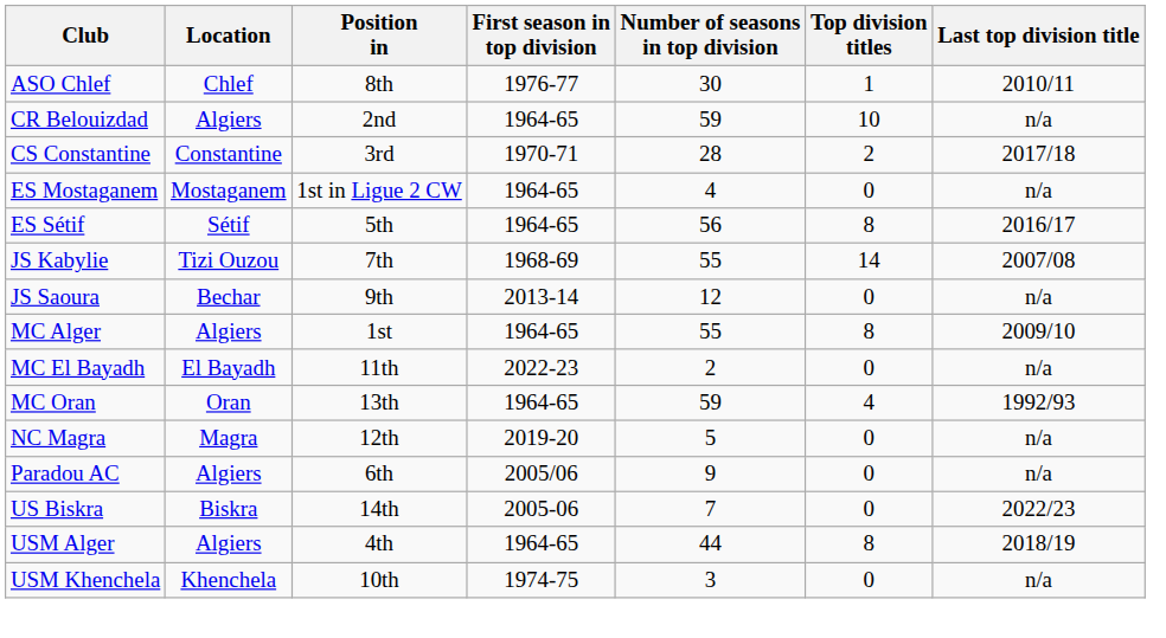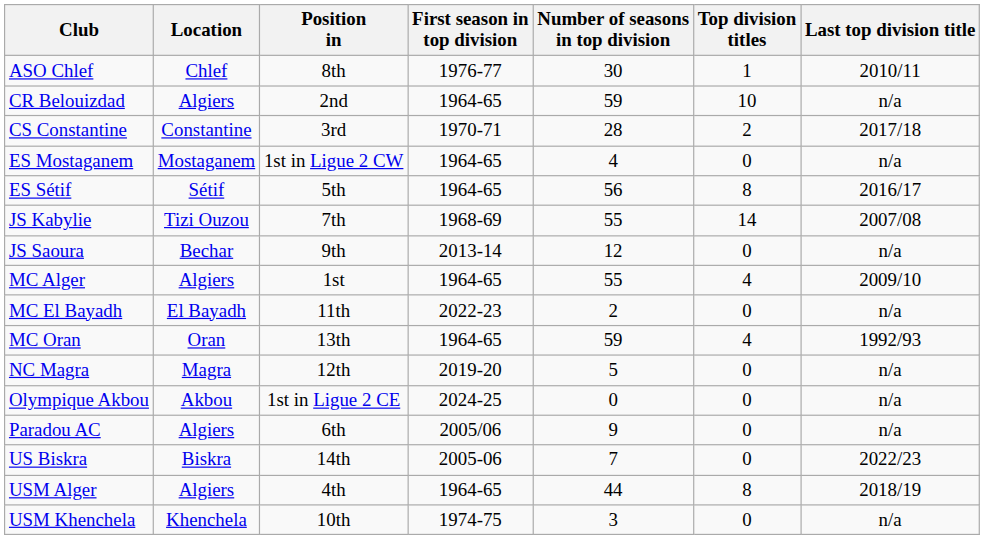MC Alger | Top division titles: 8 -> 4
+ row: Olympique Akbou | Akbou | 1st in Ligue 2 CE | 2024-25 | 0 | 0 | n/a
